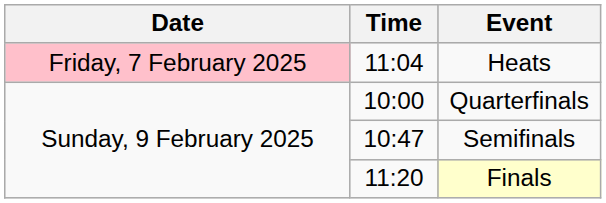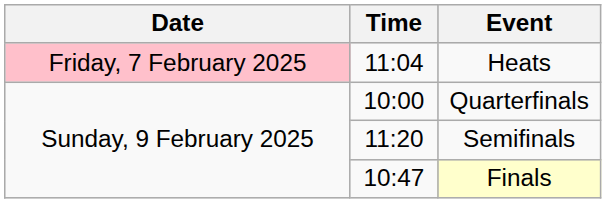Semifinals | Time: 10:47 -> 11:20
Finals | Time: 11:20 -> 10:47
